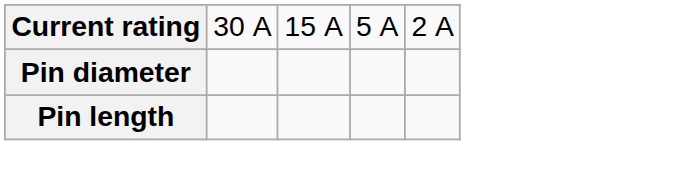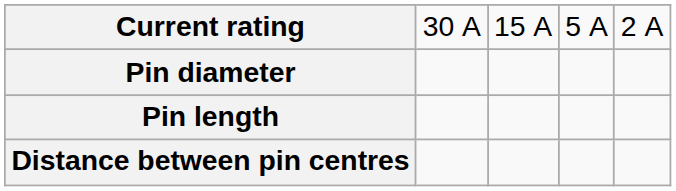+ row: Distance between pin centres
